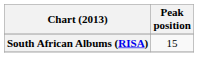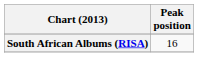South African Albums (RISA) | Peak position: 15 -> 16
